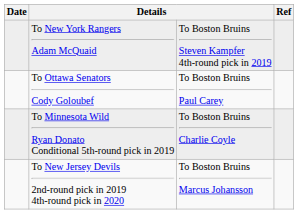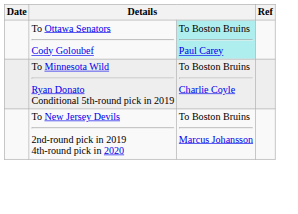- row: To New York Rangers Adam McQuaid | To Boston Bruins Steven Kampfer 4th-round pick in 2019
To Ottawa Senators Cody Goloubef | column 3: no background -> paleturquoise background
